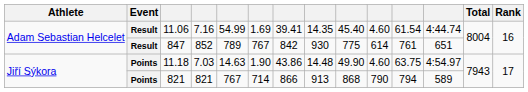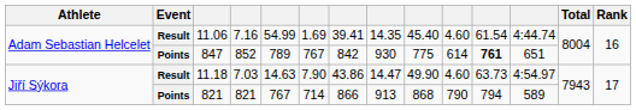847 | Event: Result -> Points
847 | column 11: normal -> bold
11.18 | Event: Points -> Result
11.18 | column 6: 1.90 -> 7.90
11.18 | column 8: 14.48 -> 14.47
11.18 | column 11: 63.75 -> 63.73
